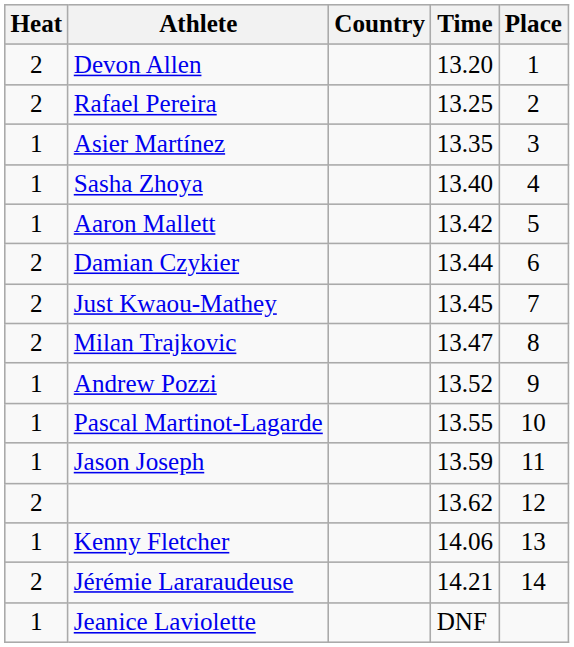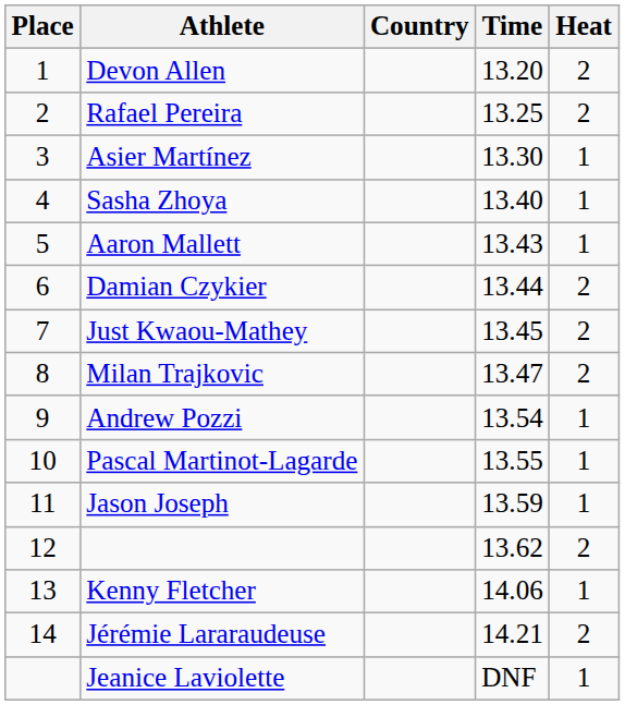columns swapped: Place <-> Heat
Asier Martínez | Time: 13.35 -> 13.30
Aaron Mallett | Time: 13.42 -> 13.43
Andrew Pozzi | Time: 13.52 -> 13.54
